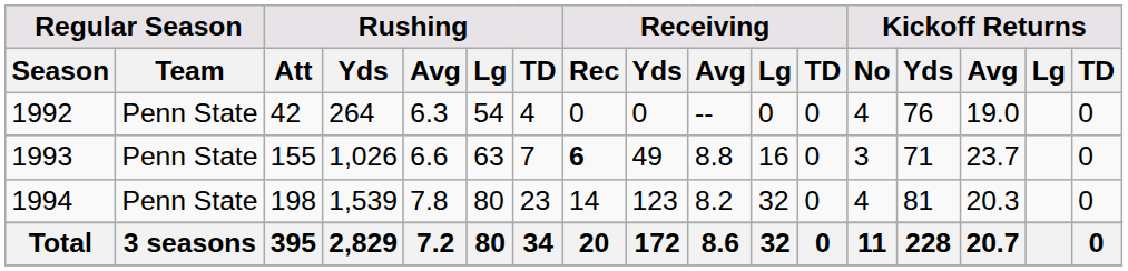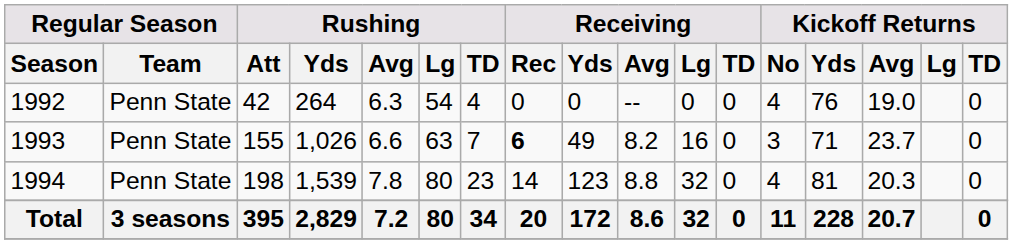1993 | Receiving / Avg: 8.8 -> 8.2
1994 | Receiving / Avg: 8.2 -> 8.8
